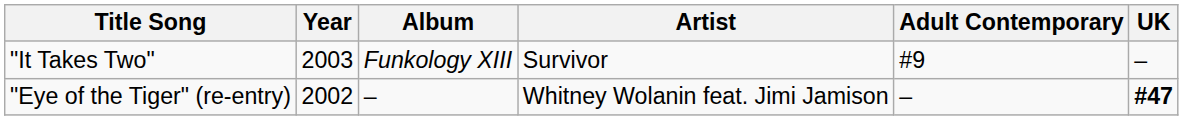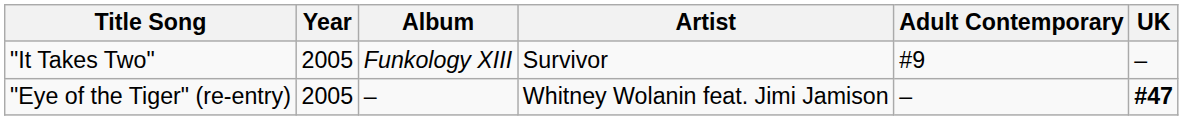"It Takes Two" | Year: 2003 -> 2005
"Eye of the Tiger" (re-entry) | Year: 2002 -> 2005
